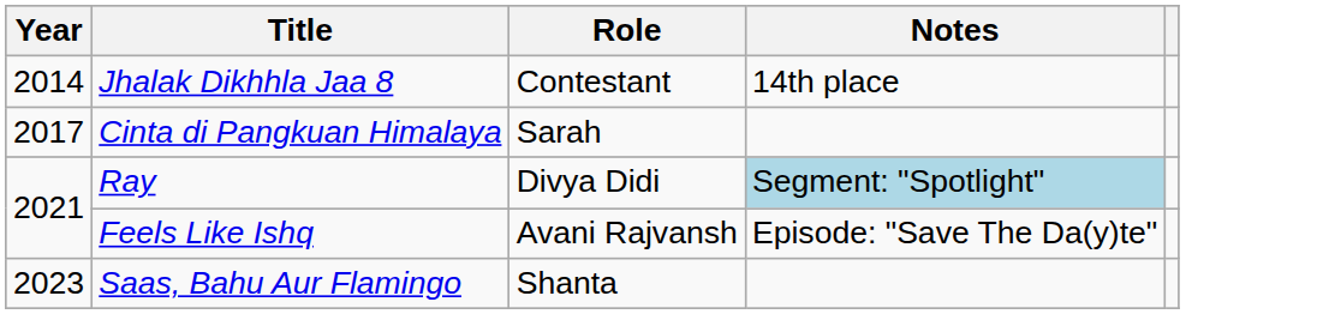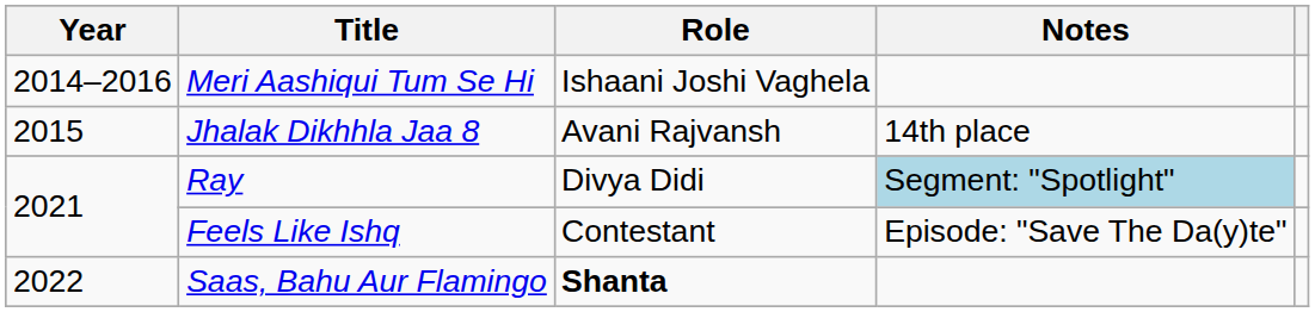+ row: 2014–2016 | Meri Aashiqui Tum Se Hi | Ishaani Joshi Vaghela
Jhalak Dikhhla Jaa 8 | Year: 2014 -> 2015
Jhalak Dikhhla Jaa 8 | Role: Contestant -> Avani Rajvansh
- row: 2017 | Cinta di Pangkuan Himalaya | Sarah
Feels Like Ishq | Role: Avani Rajvansh -> Contestant
Saas, Bahu Aur Flamingo | Year: 2023 -> 2022
Saas, Bahu Aur Flamingo | Role: normal -> bold
